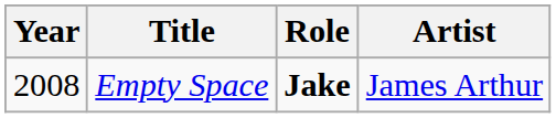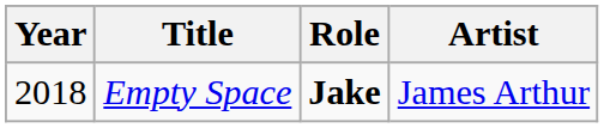Empty Space | Year: 2008 -> 2018
